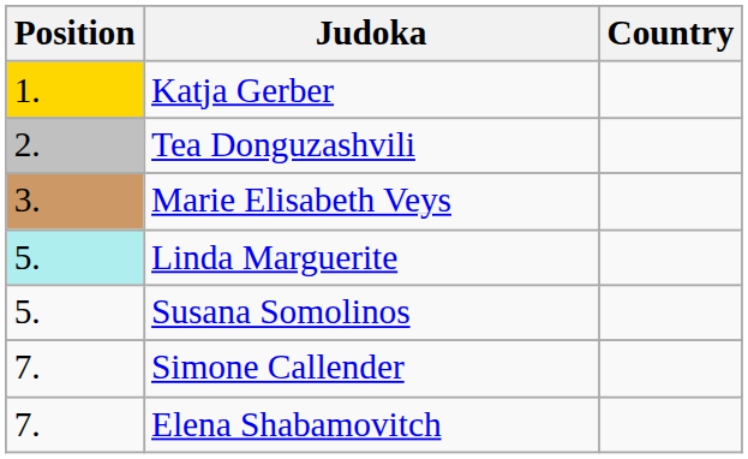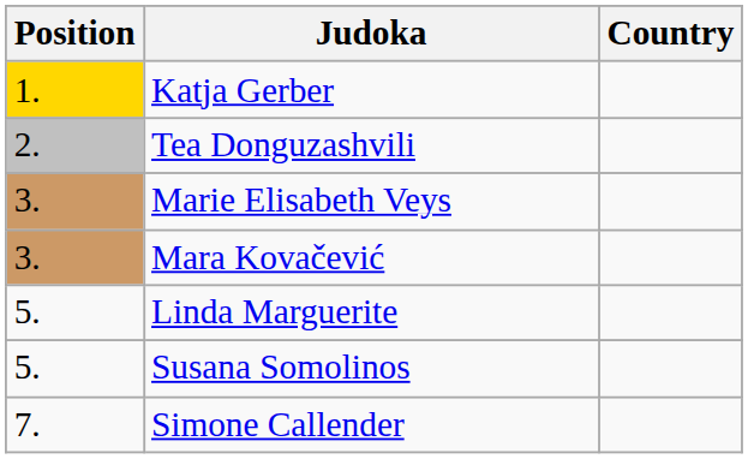+ row: 3. | Mara Kovačević
Linda Marguerite | Position: paleturquoise background -> no background
- row: 7. | Elena Shabamovitch
